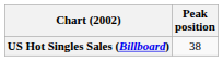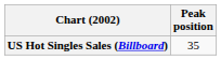US Hot Singles Sales (Billboard) | Peak position: 38 -> 35
